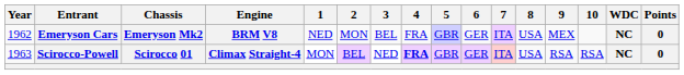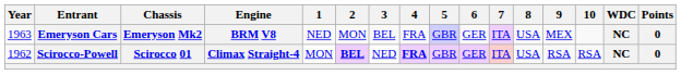Emeryson Cars | Year: 1962 -> 1963
Scirocco-Powell | Year: 1963 -> 1962
Scirocco-Powell | 2: normal -> bold
